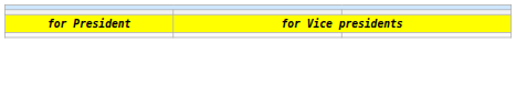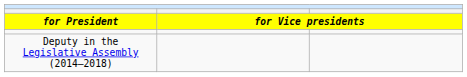+ row: Deputy in the Legislative Assembly (2014–2018)
